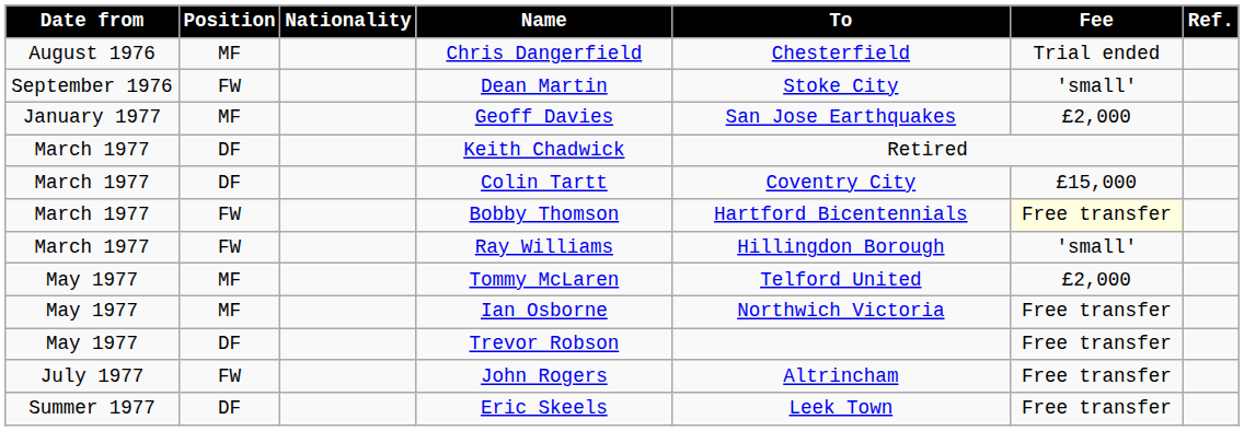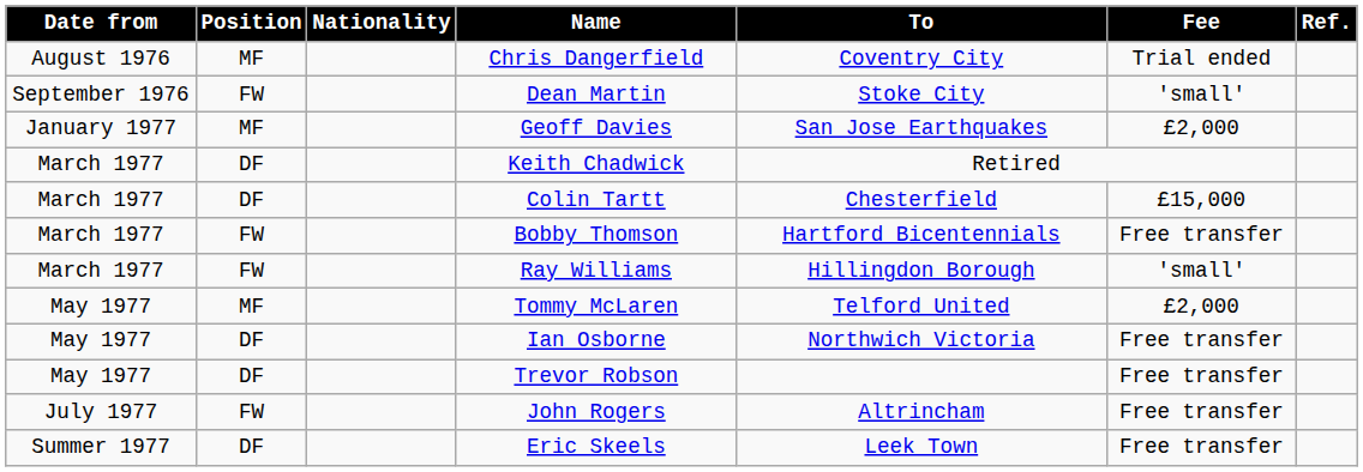Chris Dangerfield | To: Chesterfield -> Coventry City
Colin Tartt | To: Coventry City -> Chesterfield
Bobby Thomson | Fee: lightyellow background -> no background
Ian Osborne | Position: MF -> DF
